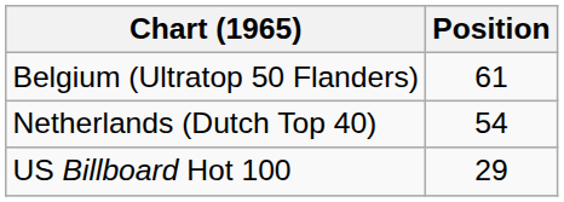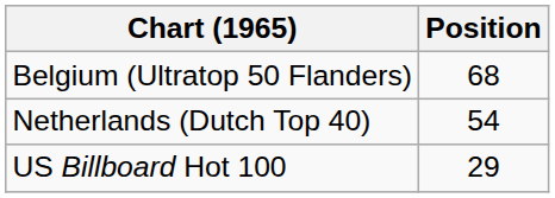Belgium (Ultratop 50 Flanders) | Position: 61 -> 68
